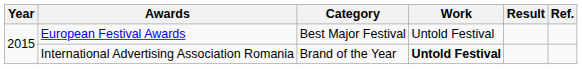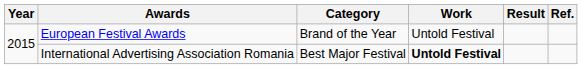European Festival Awards | Category: Best Major Festival -> Brand of the Year
International Advertising Association Romania | Category: Brand of the Year -> Best Major Festival
